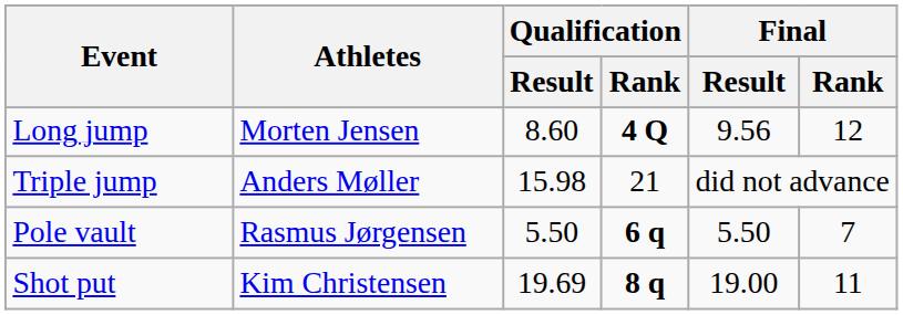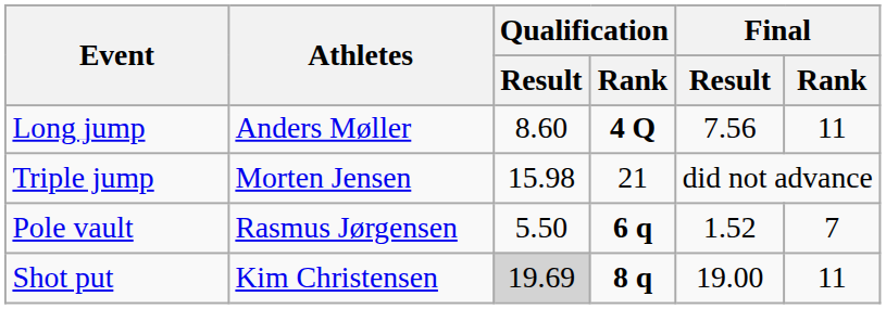Long jump | Athletes: Morten Jensen -> Anders Møller
Long jump | Final / Result: 9.56 -> 7.56
Long jump | Final / Rank: 12 -> 11
Triple jump | Athletes: Anders Møller -> Morten Jensen
Pole vault | Final / Result: 5.50 -> 1.52
Shot put | Qualification / Result: no background -> lightgrey background
